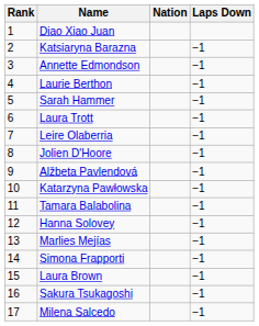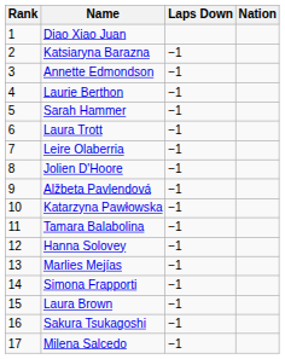columns swapped: Nation <-> Laps Down
